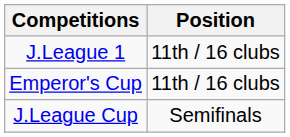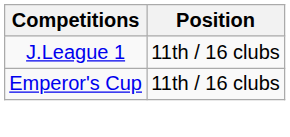- row: J.League Cup | Semifinals
